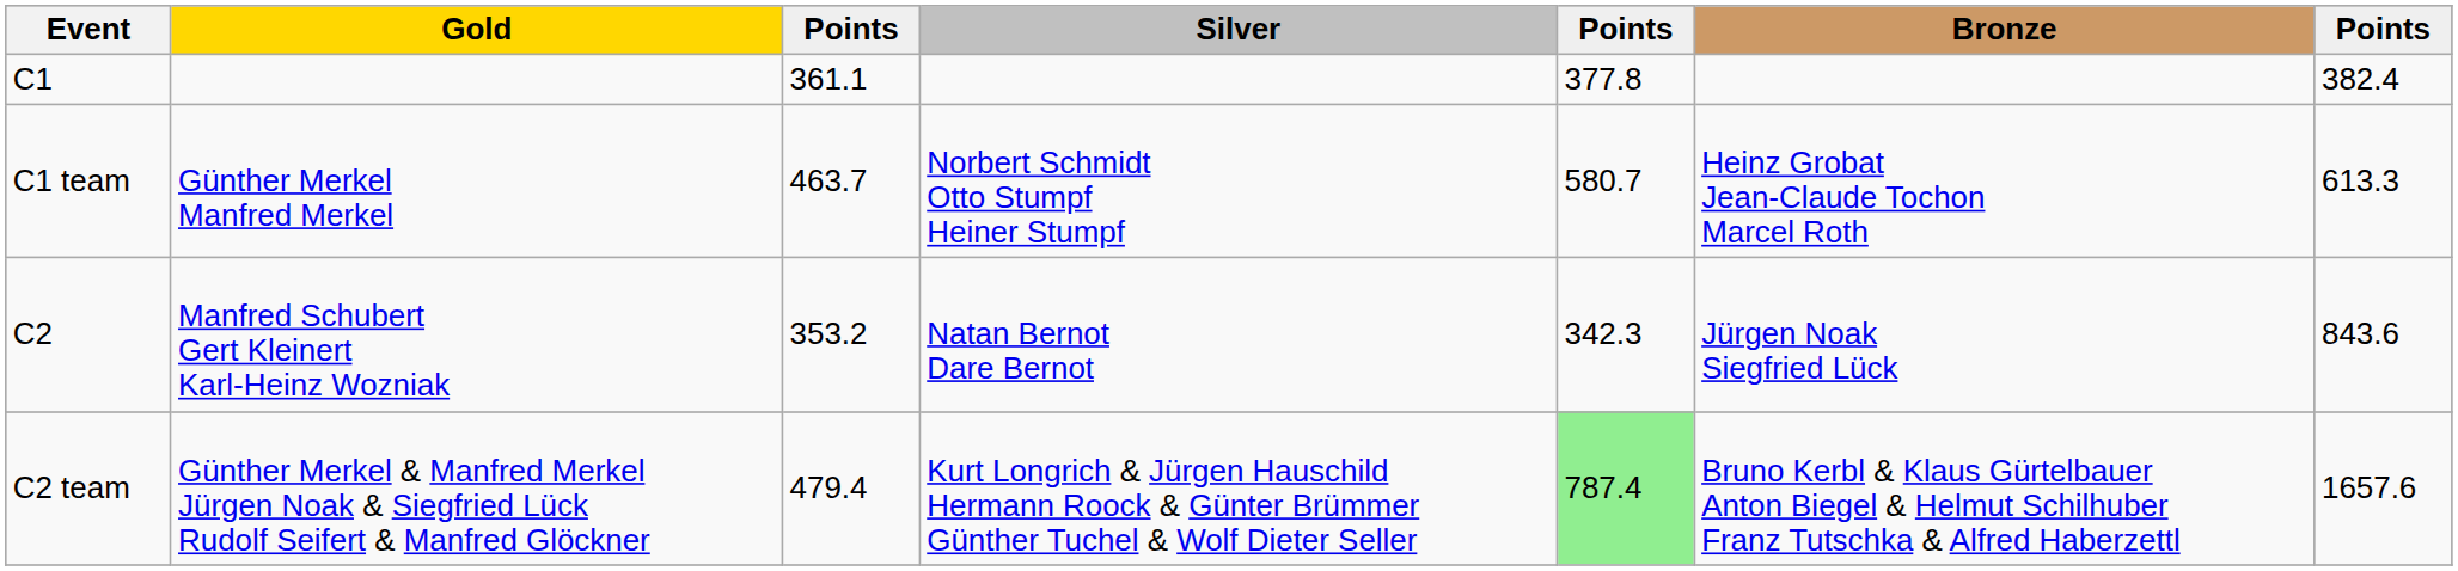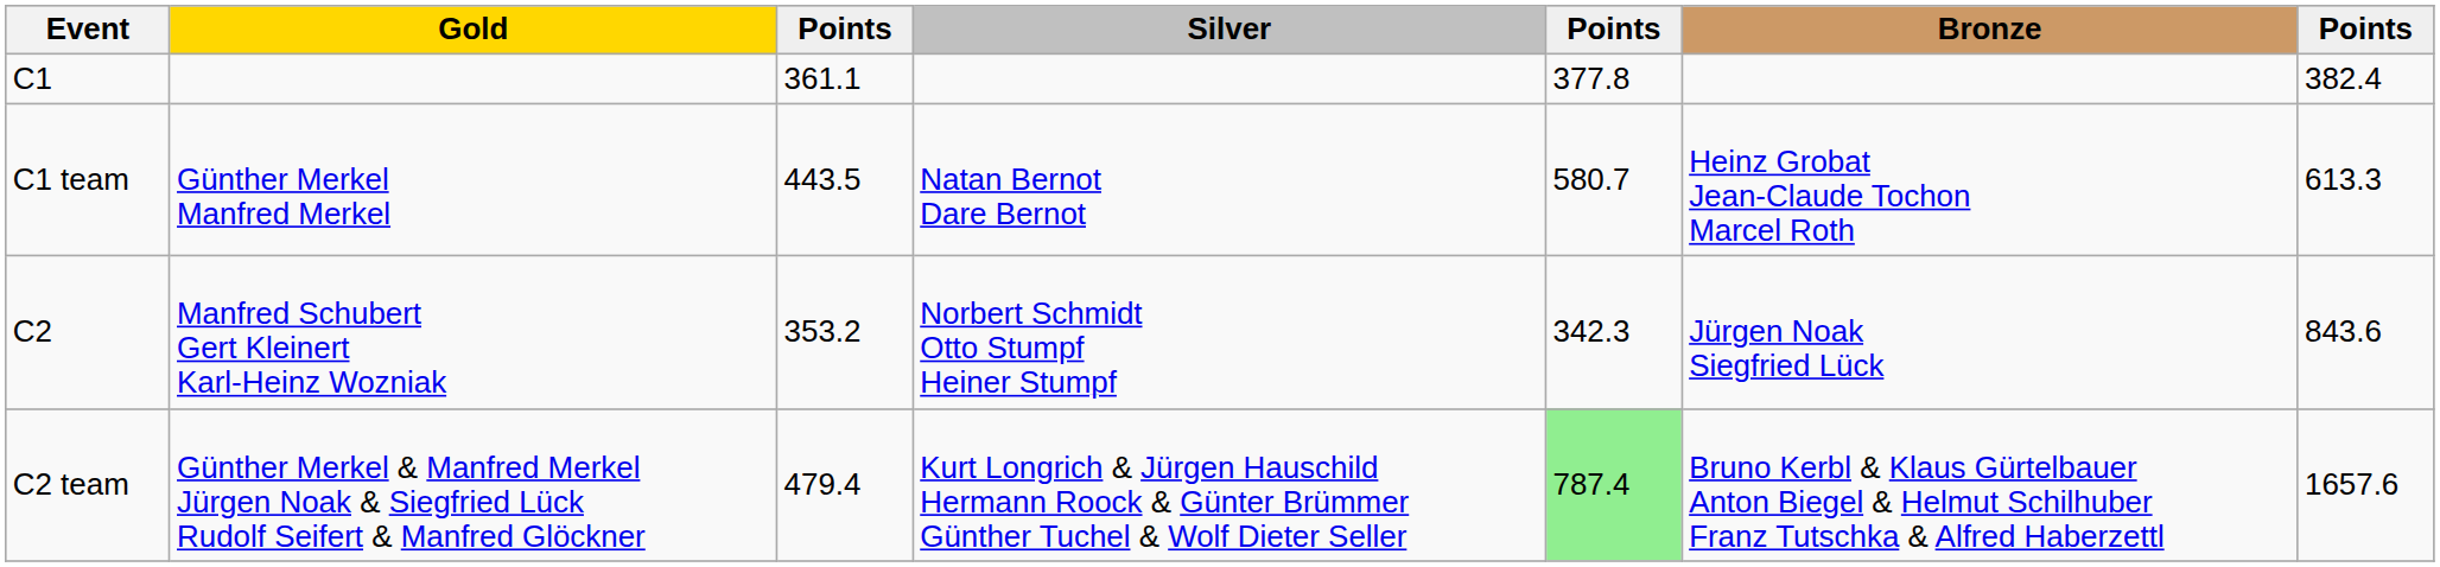C1 team | column 3: 463.7 -> 443.5
C1 team | Silver: Norbert Schmidt Otto Stumpf Heiner Stumpf -> Natan Bernot Dare Bernot
C2 | Silver: Natan Bernot Dare Bernot -> Norbert Schmidt Otto Stumpf Heiner Stumpf
